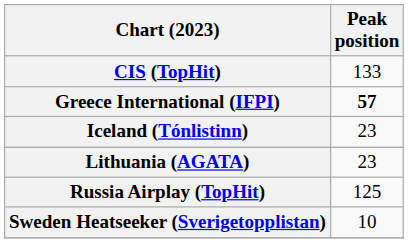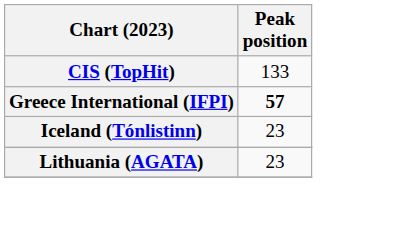- row: Russia Airplay (TopHit) | 125
- row: Sweden Heatseeker (Sverigetopplistan) | 10
